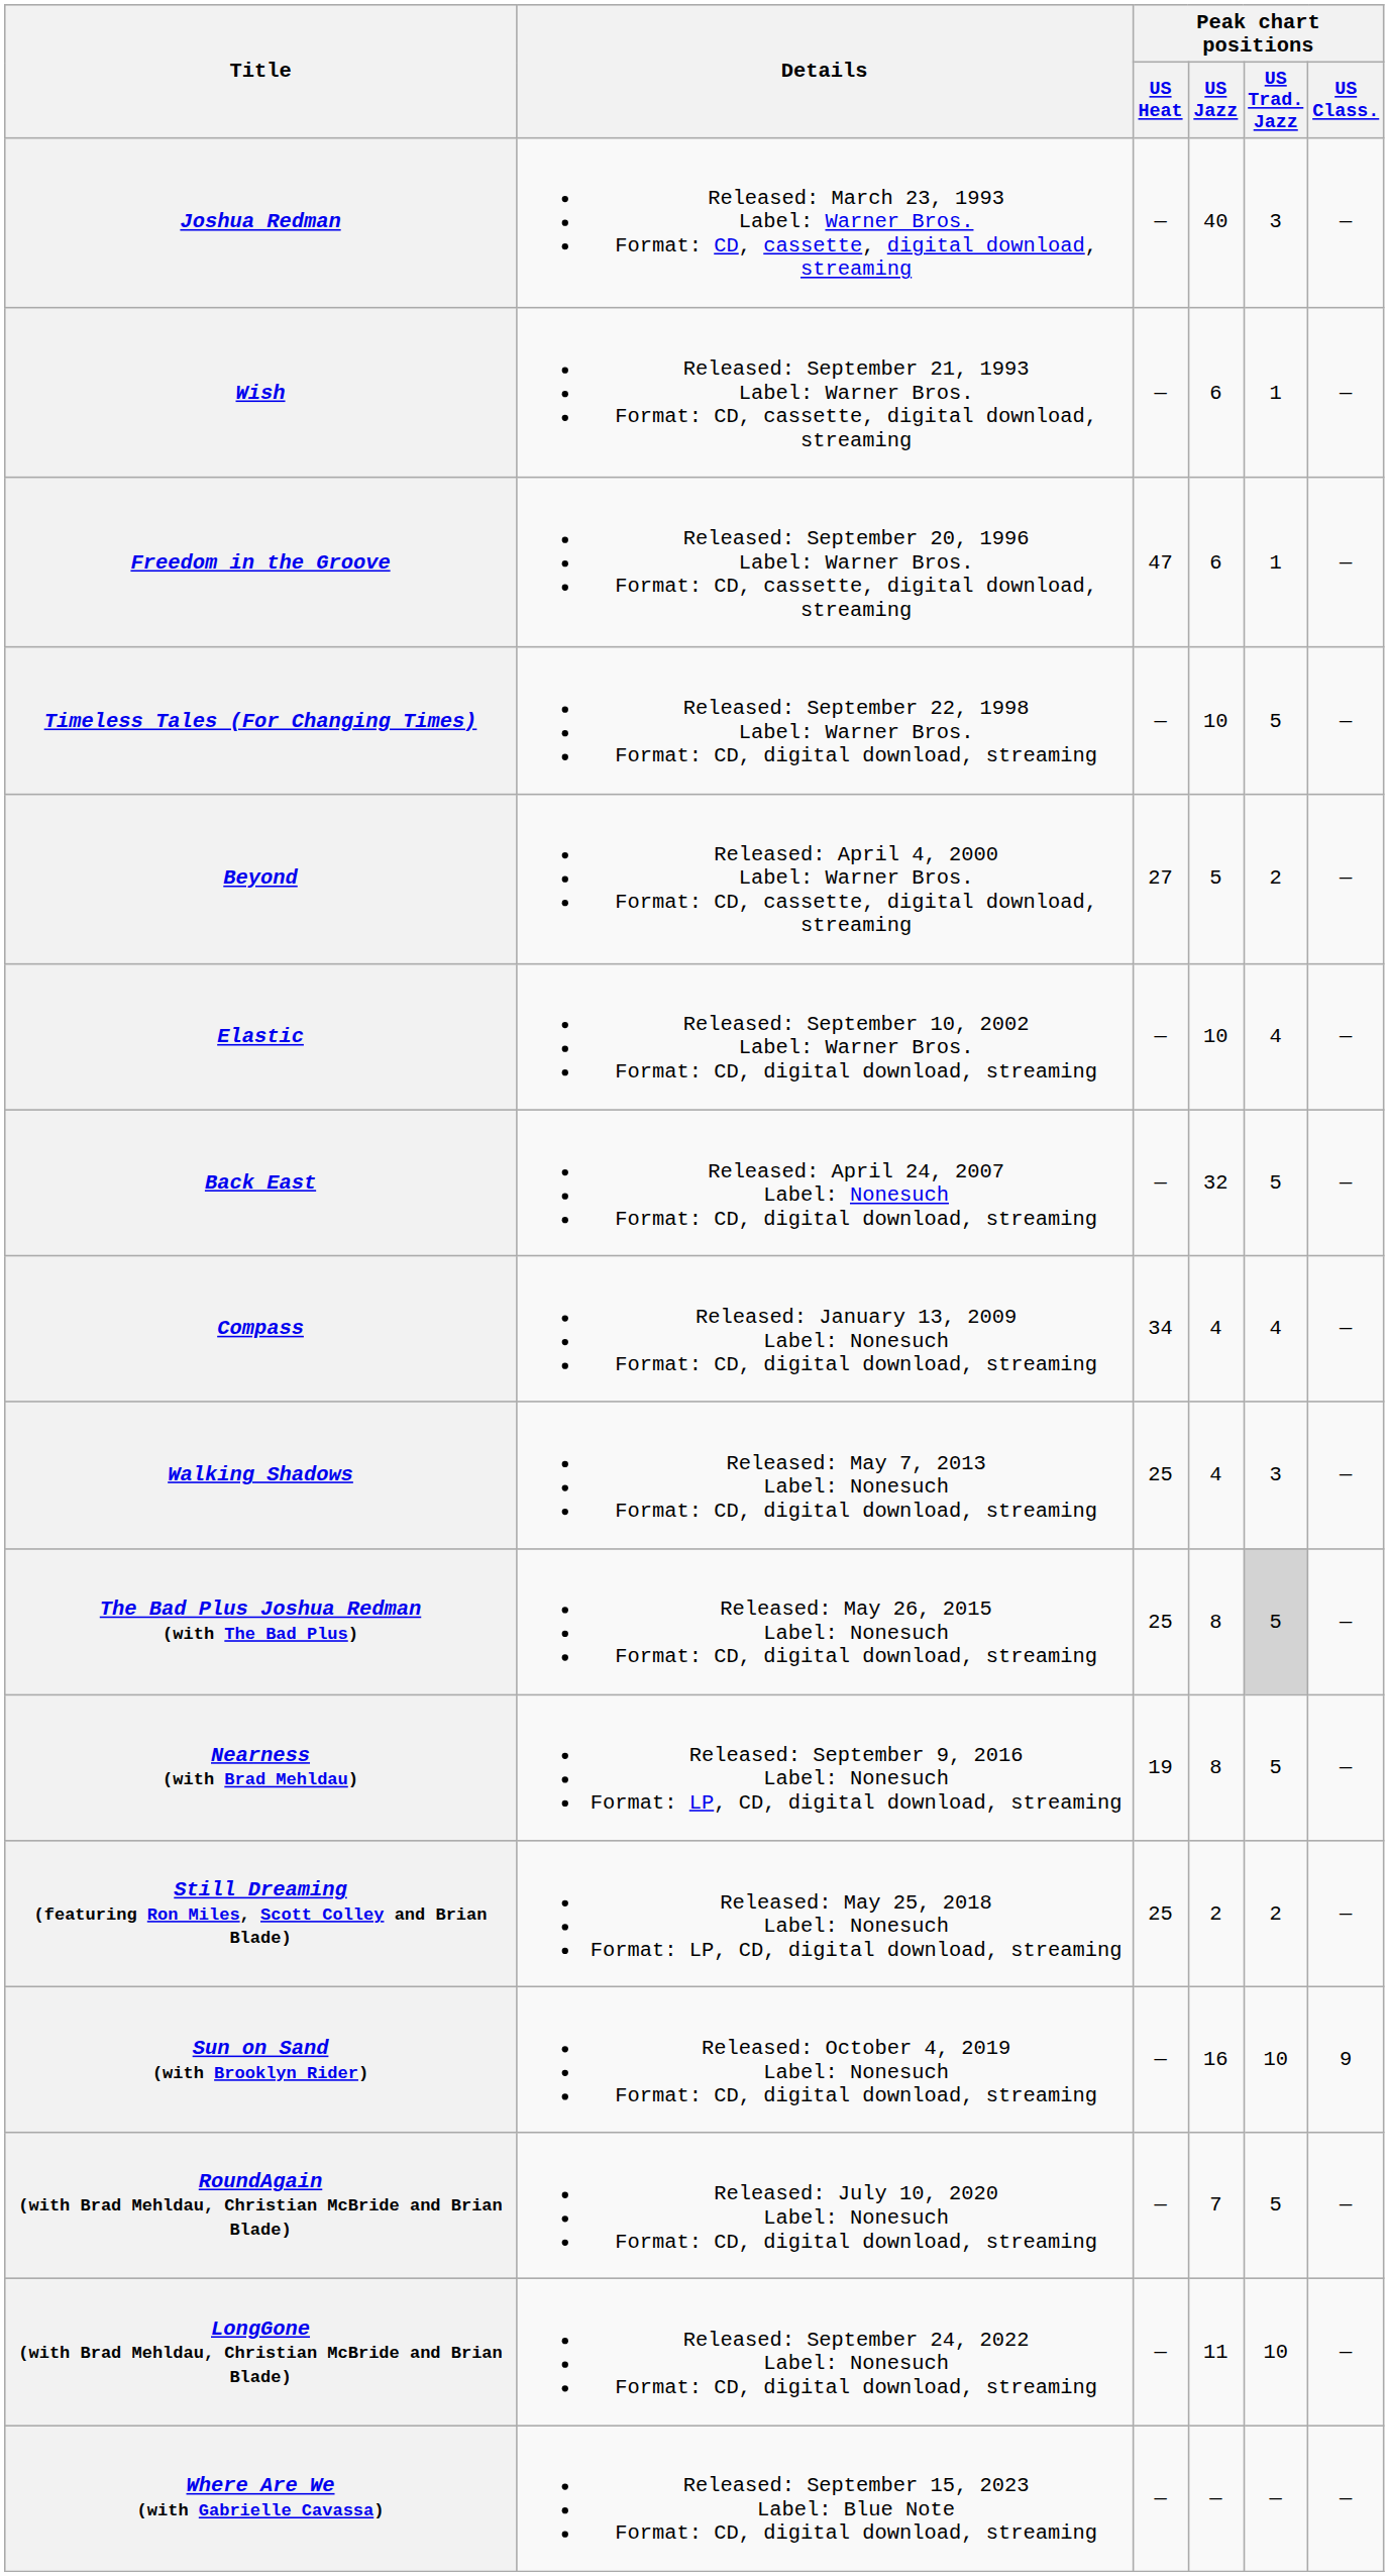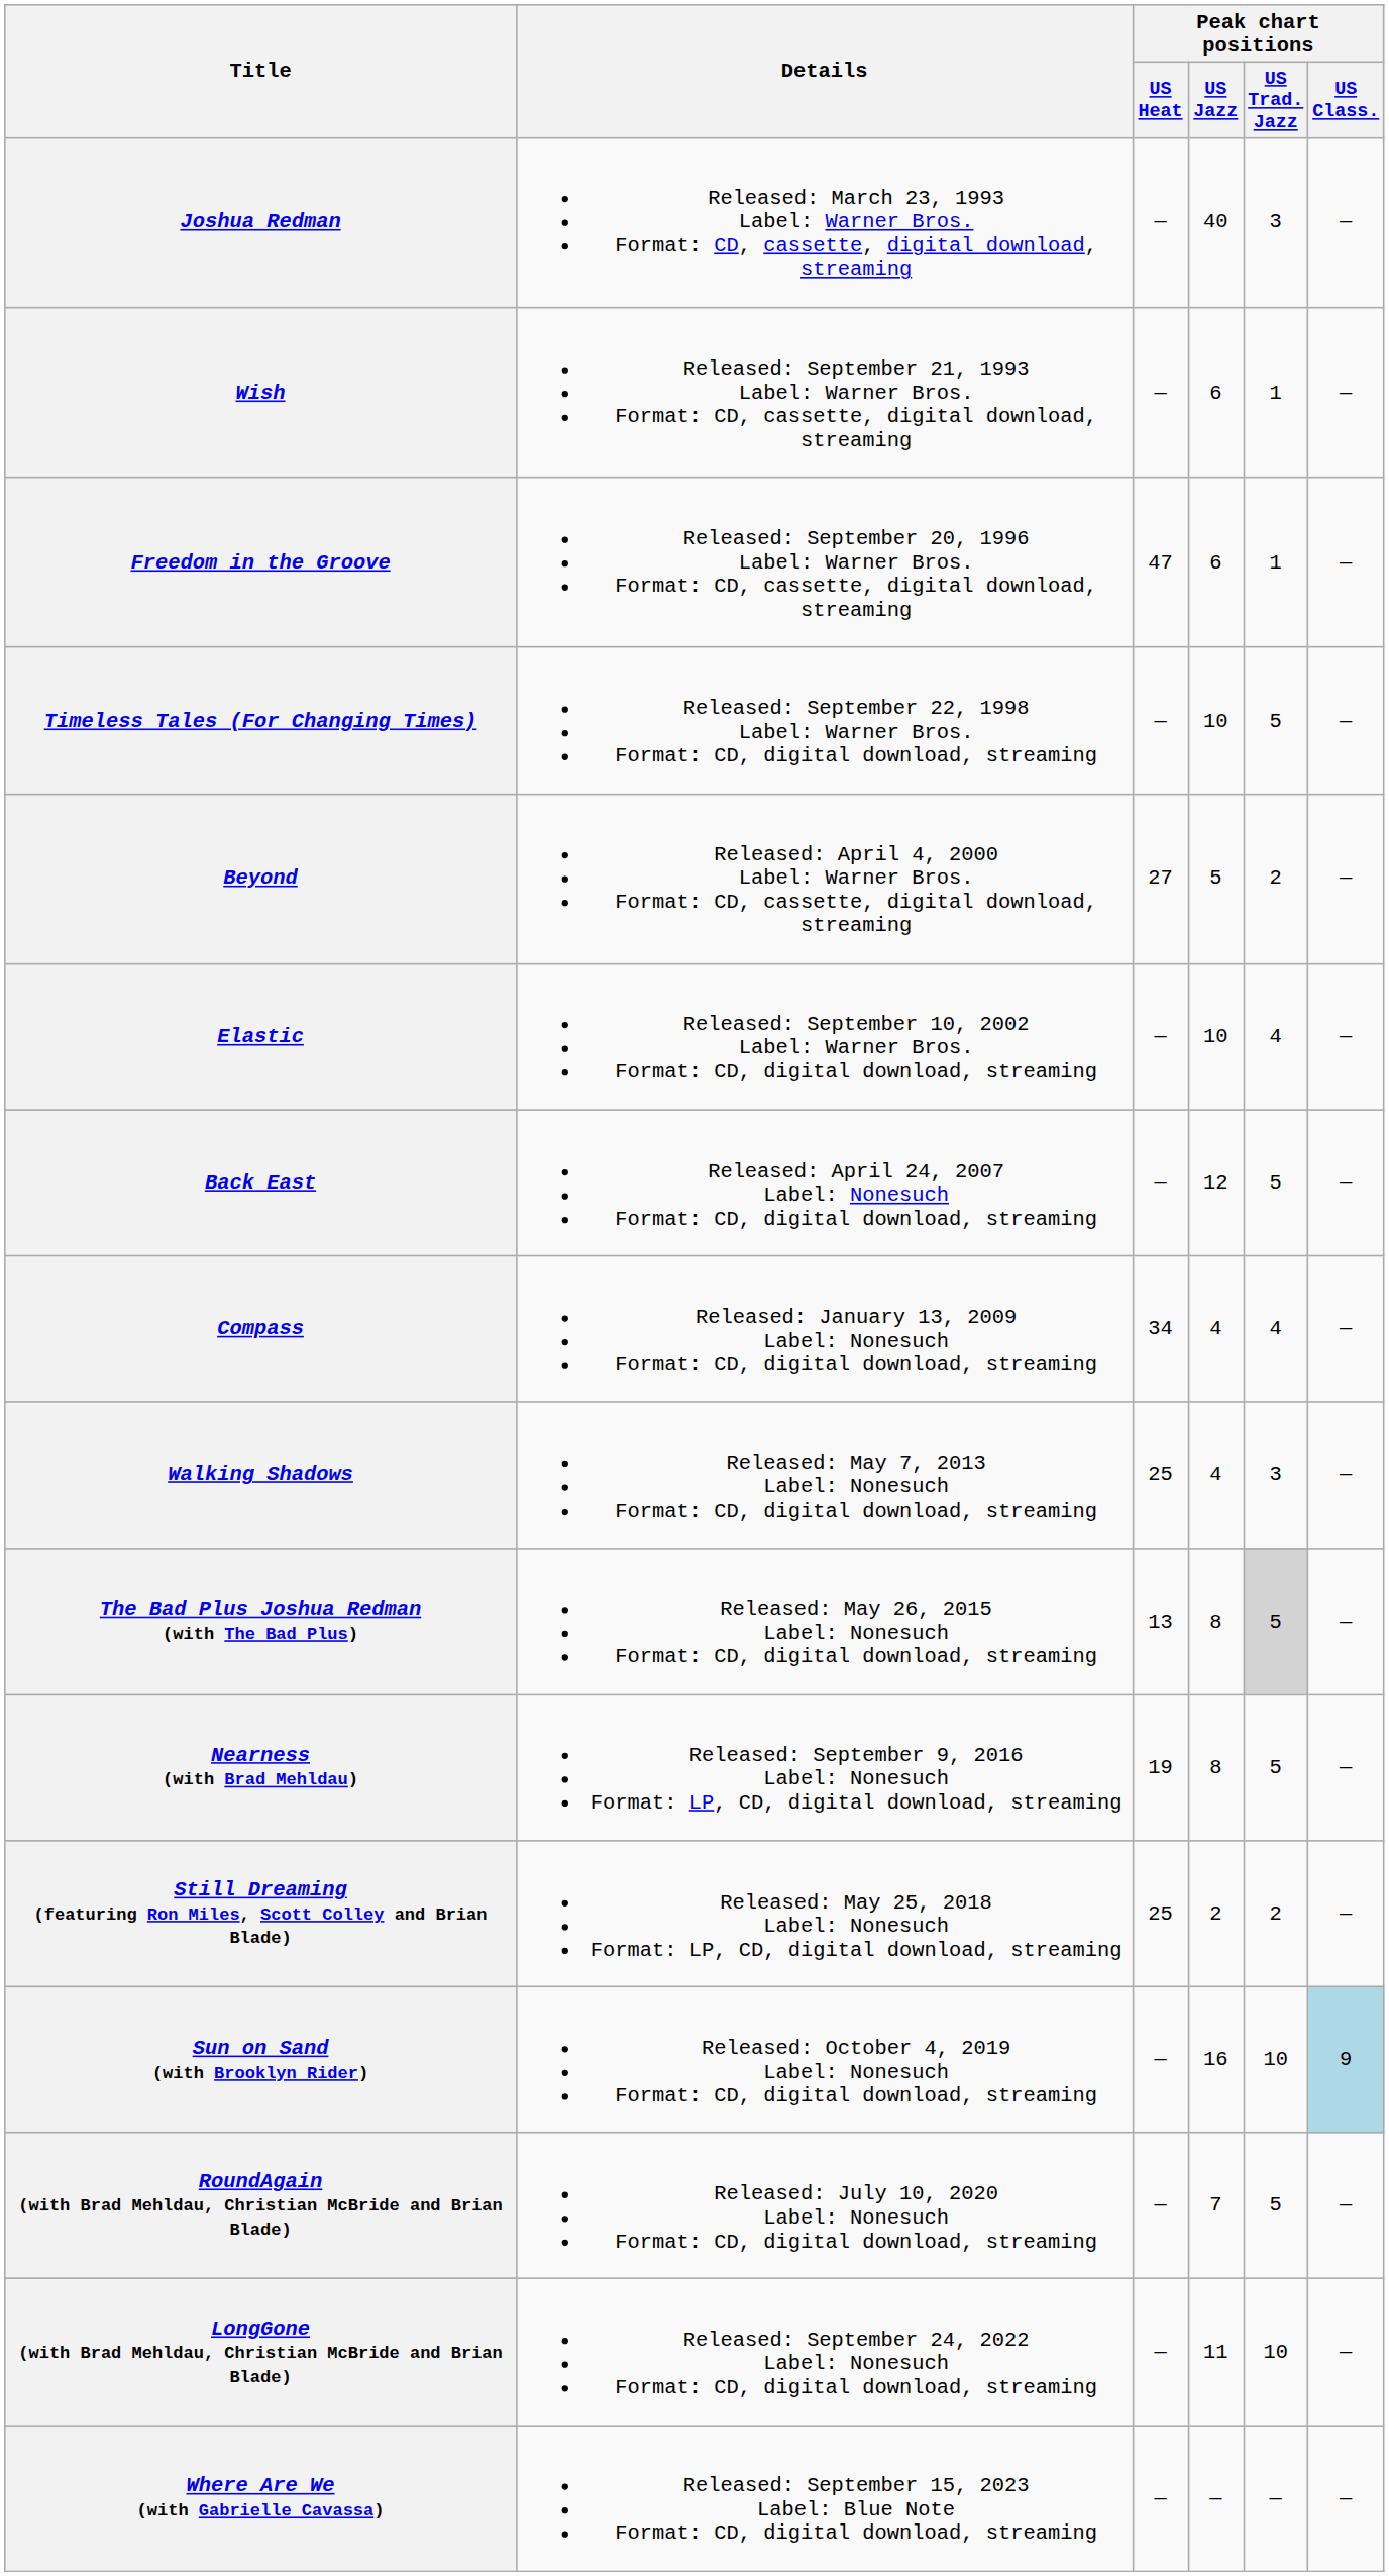Back East | Peak chart positions / US Jazz: 32 -> 12
The Bad Plus Joshua Redman (with The Bad Plus) | Peak chart positions / US Heat: 25 -> 13
Sun on Sand (with Brooklyn Rider) | Peak chart positions / US Class.: no background -> lightblue background
